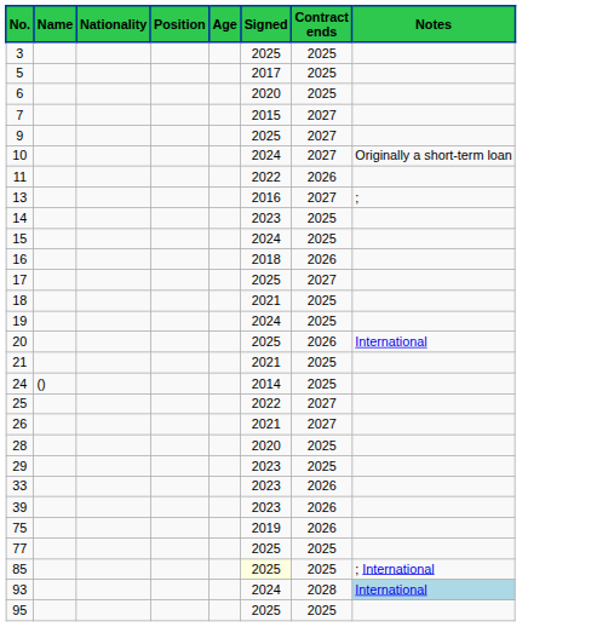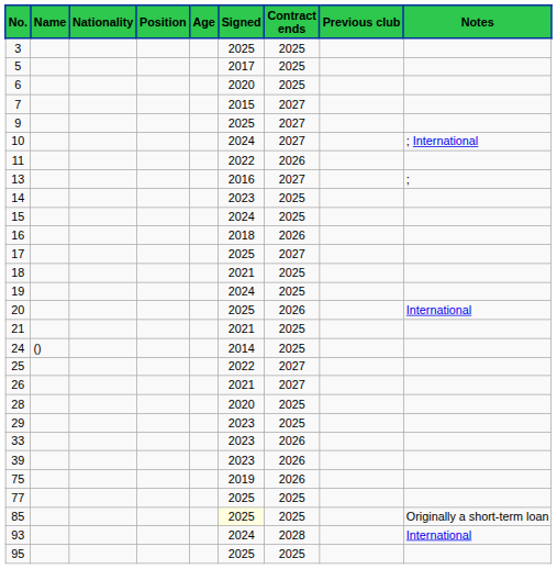+ column: Previous club
10 | Notes: Originally a short-term loan -> ; International
85 | Notes: ; International -> Originally a short-term loan
93 | Notes: lightblue background -> no background
